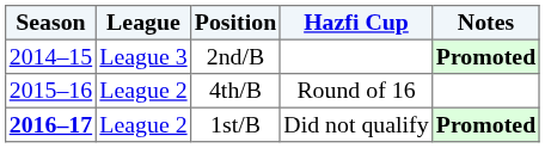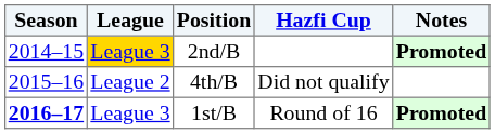2nd/B | League: no background -> gold background
4th/B | Hazfi Cup: Round of 16 -> Did not qualify
1st/B | League: League 2 -> League 3
1st/B | Hazfi Cup: Did not qualify -> Round of 16
